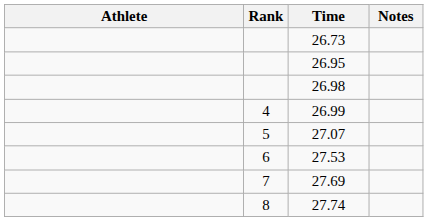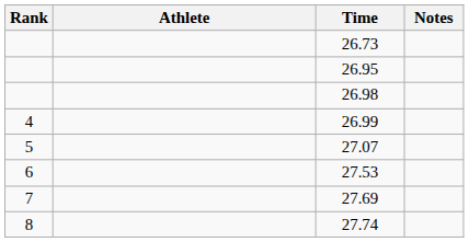columns swapped: Rank <-> Athlete
